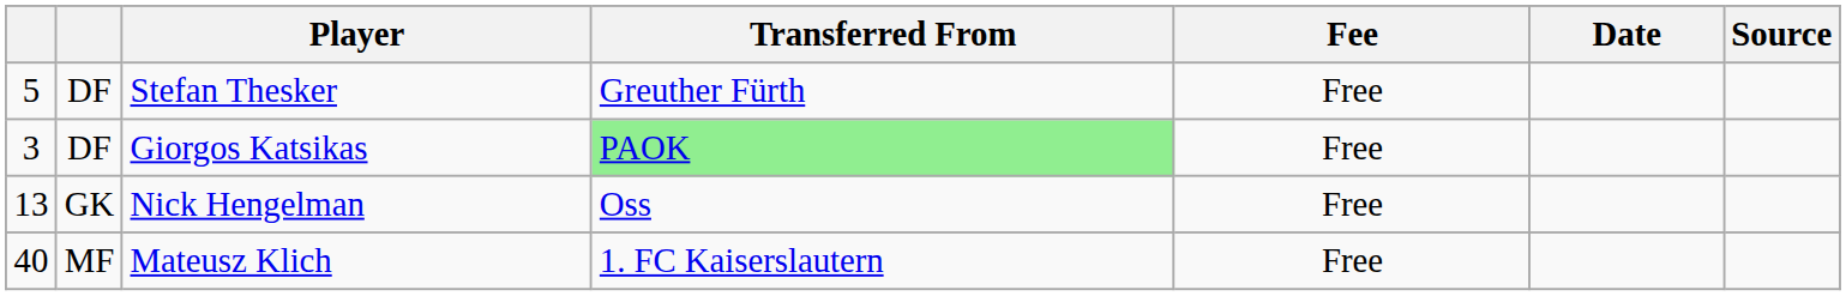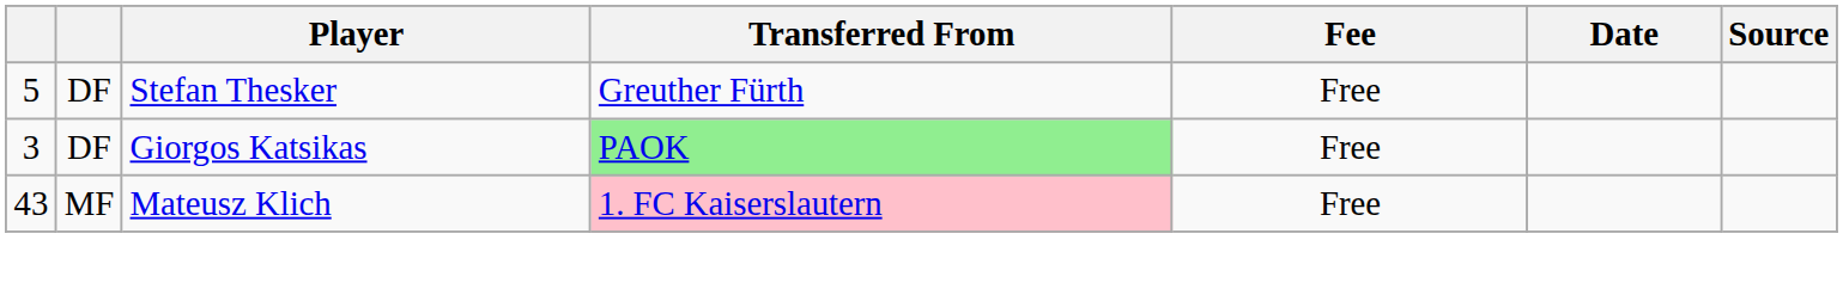- row: 13 | GK | Nick Hengelman | Oss | Free
Mateusz Klich | column 1: 40 -> 43
Mateusz Klich | Transferred From: no background -> pink background
